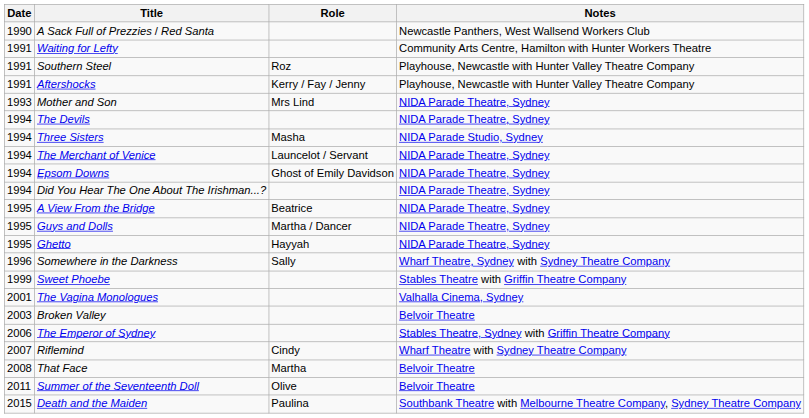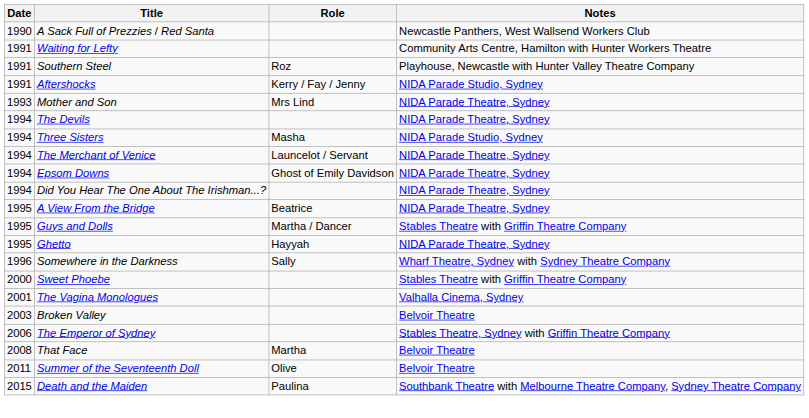Aftershocks | Notes: Playhouse, Newcastle with Hunter Valley Theatre Company -> NIDA Parade Studio, Sydney
Guys and Dolls | Notes: NIDA Parade Theatre, Sydney -> Stables Theatre with Griffin Theatre Company
Sweet Phoebe | Date: 1999 -> 2000
- row: 2007 | Riflemind | Cindy | Wharf Theatre with Sydney Theatre Company
